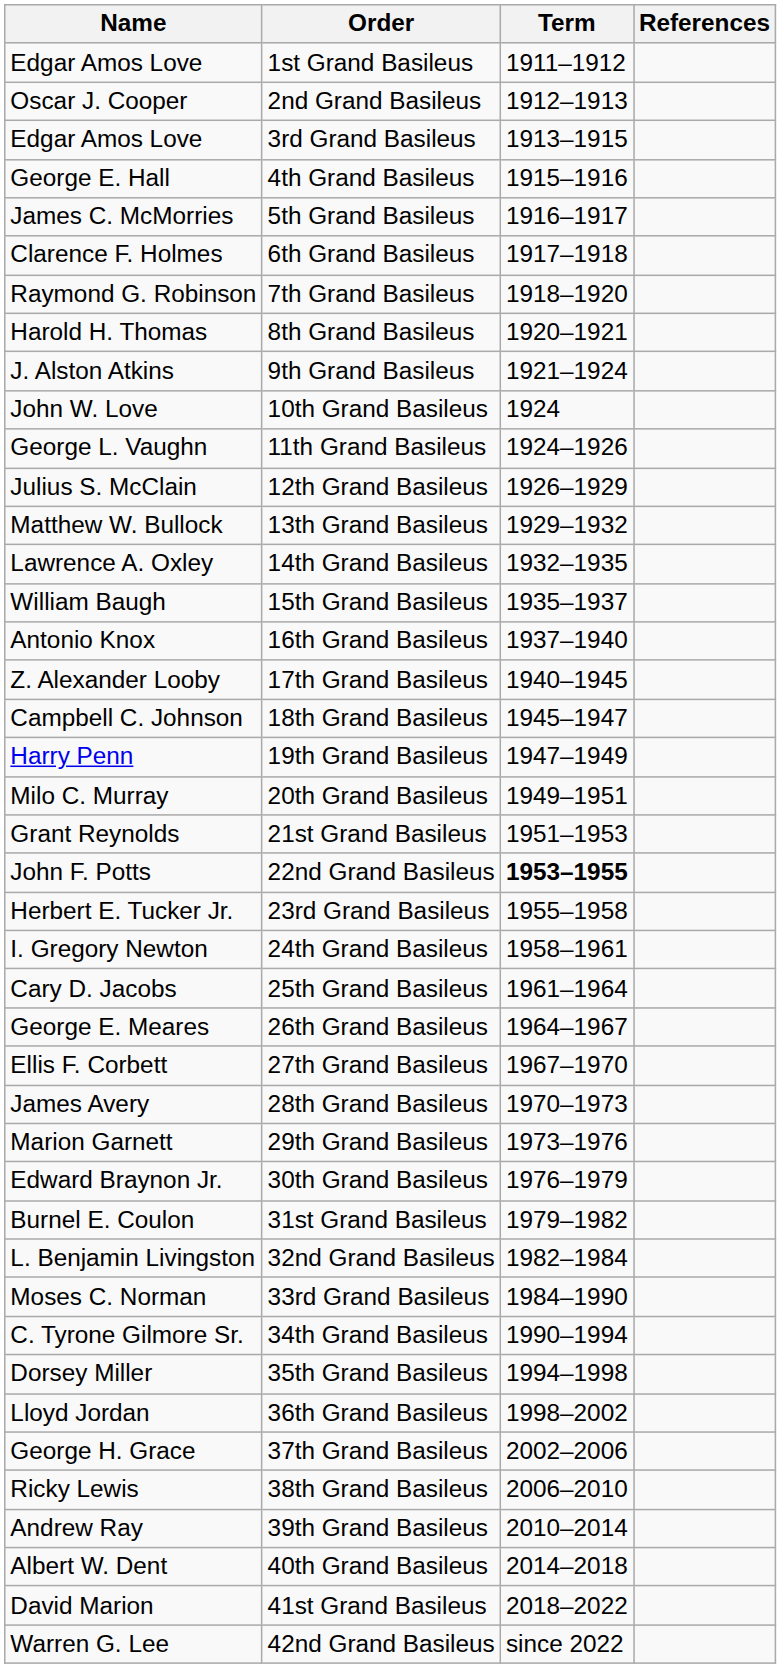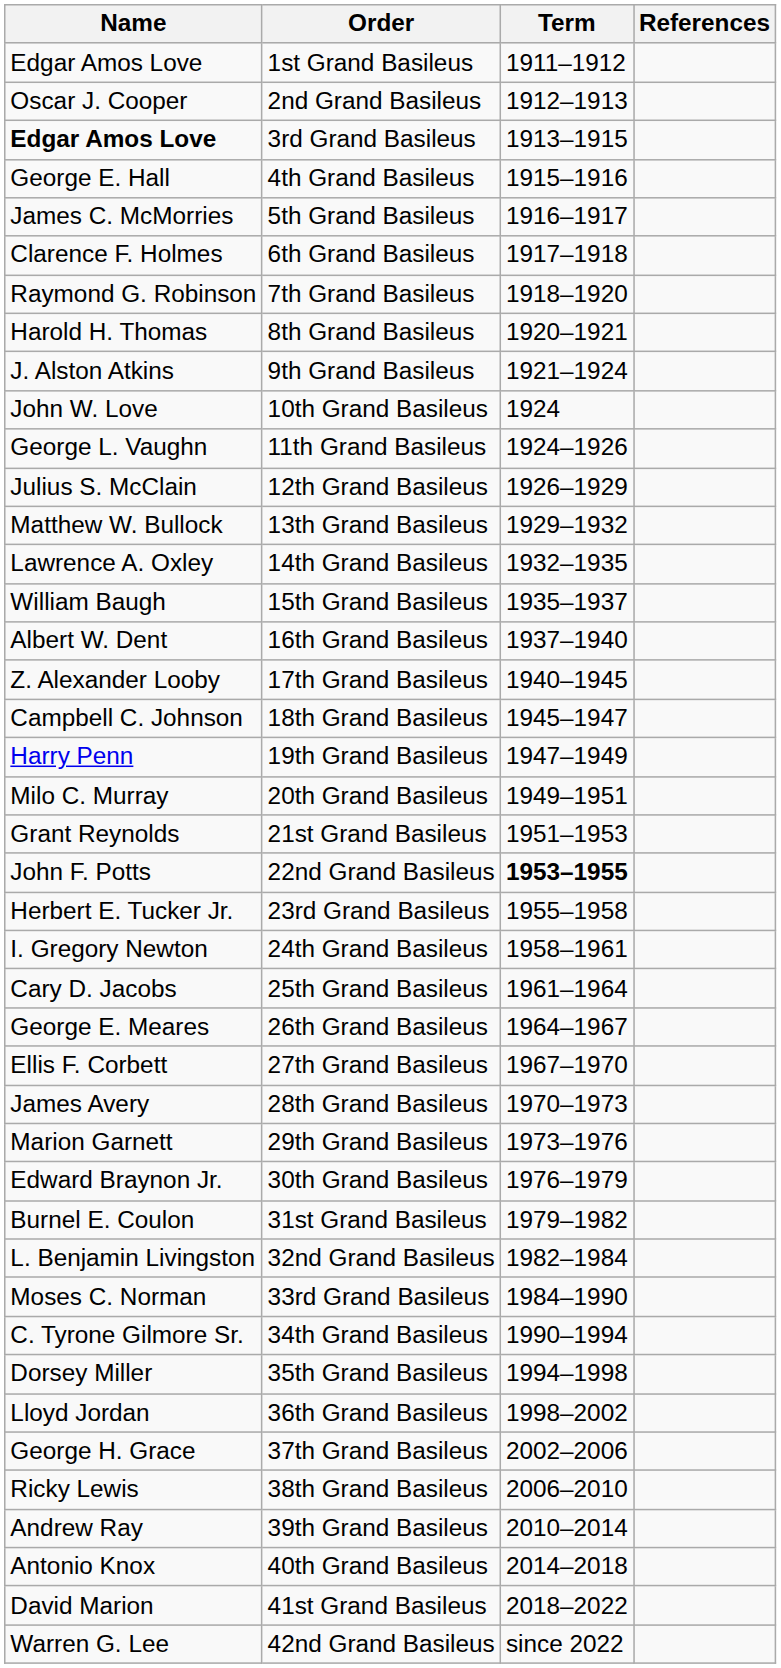3rd Grand Basileus | Name: normal -> bold
16th Grand Basileus | Name: Antonio Knox -> Albert W. Dent
40th Grand Basileus | Name: Albert W. Dent -> Antonio Knox
